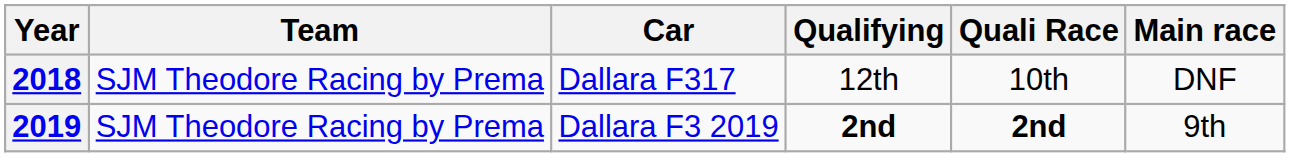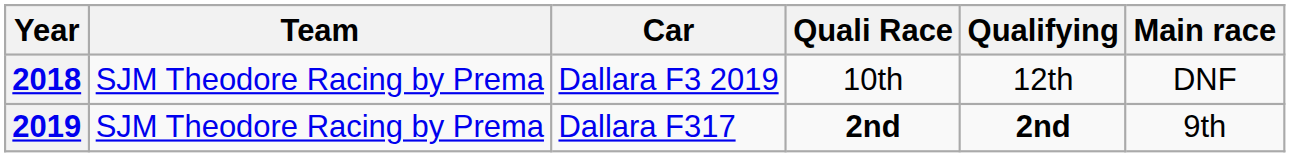columns swapped: Qualifying <-> Quali Race
2018 | Car: Dallara F317 -> Dallara F3 2019
2019 | Car: Dallara F3 2019 -> Dallara F317
